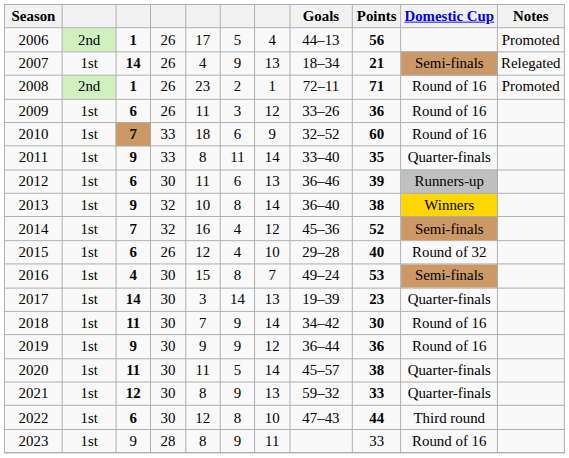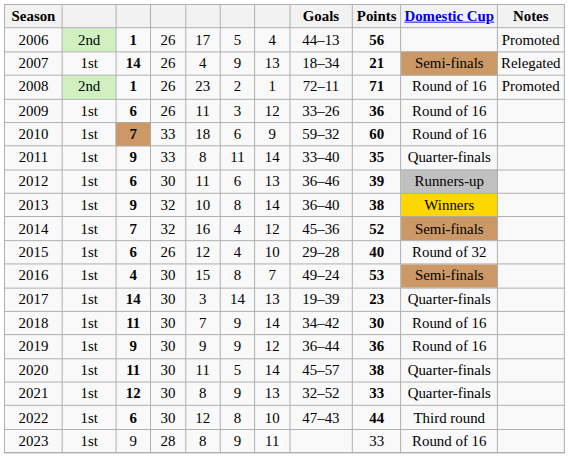2010 | Goals: 32–52 -> 59–32
2021 | Goals: 59–32 -> 32–52
